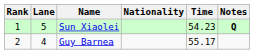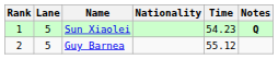Guy Barnea | Lane: 4 -> 5
Guy Barnea | Time: 55.17 -> 55.12
